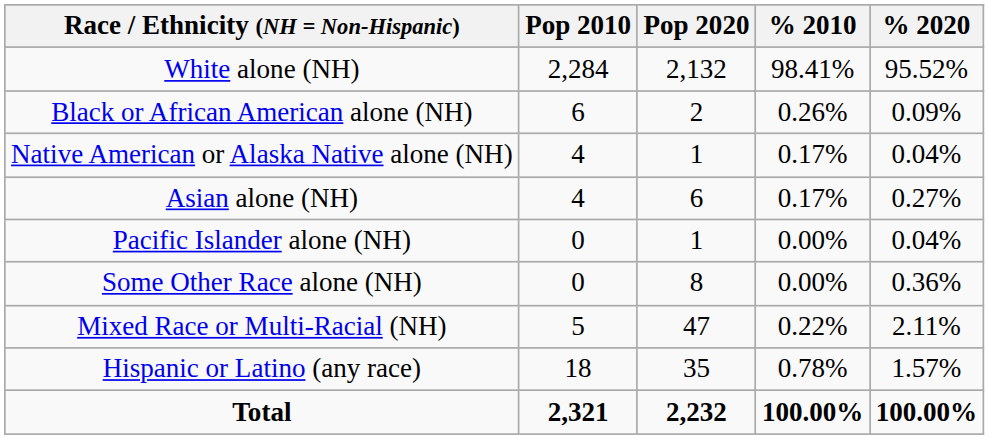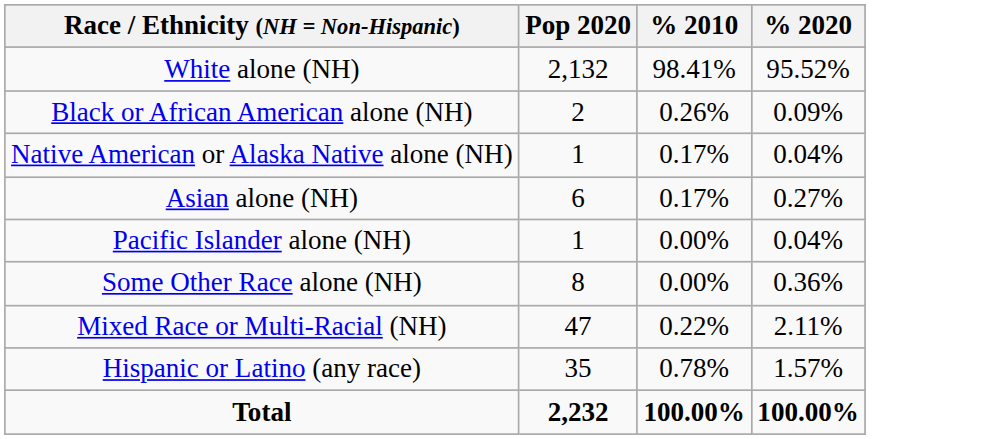- column: Pop 2010 | 2,284 | 6 | 4 | 4 | 0 | 0 | 5 | 18 | 2,321
